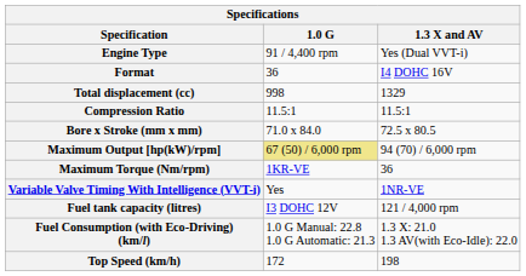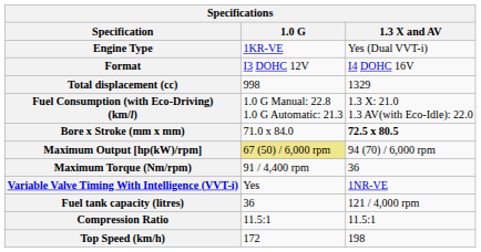Engine Type | 1.0 G: 91 / 4,400 rpm -> 1KR-VE
Format | 1.0 G: 36 -> I3 DOHC 12V
rows swapped: Compression Ratio <-> Fuel Consumption (with Eco-Driving) (km/l)
Bore x Stroke (mm x mm) | 1.3 X and AV: normal -> bold
Maximum Torque (Nm/rpm) | 1.0 G: 1KR-VE -> 91 / 4,400 rpm
Fuel tank capacity (litres) | 1.0 G: I3 DOHC 12V -> 36
